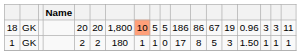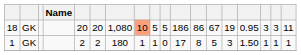18 | column 7: 1,800 -> 1,080
18 | column 15: 0.96 -> 0.95
